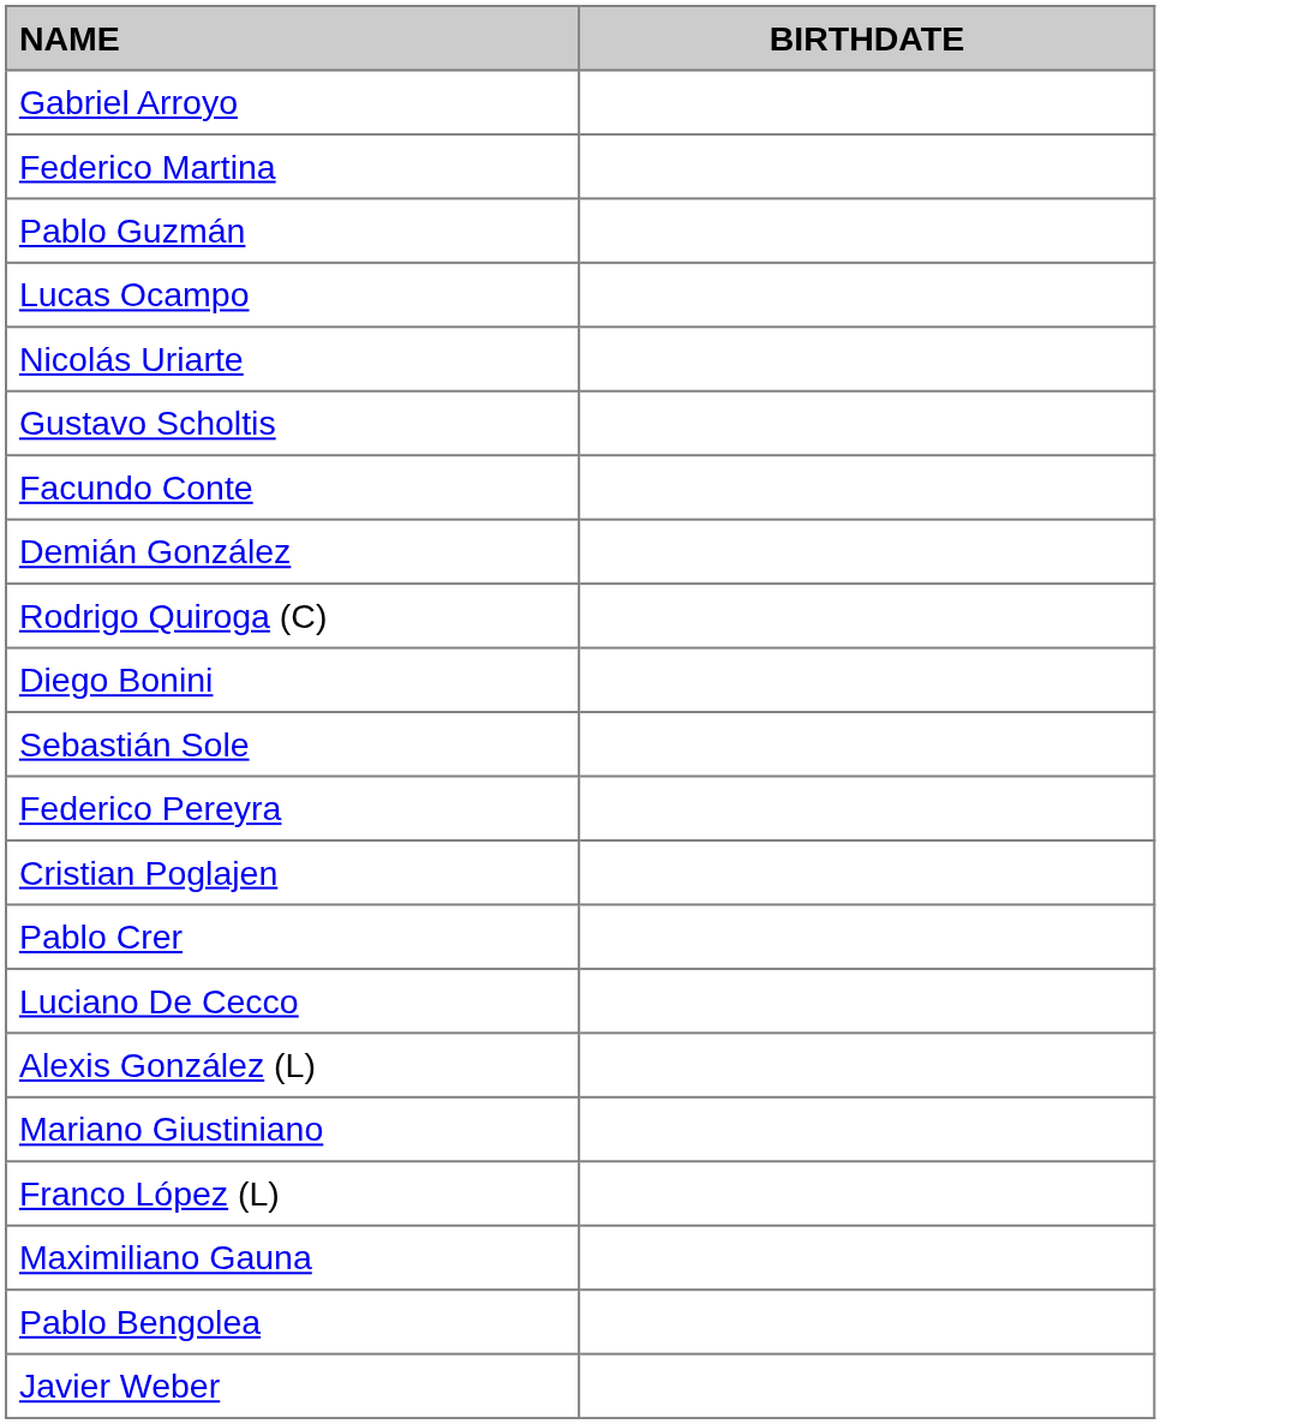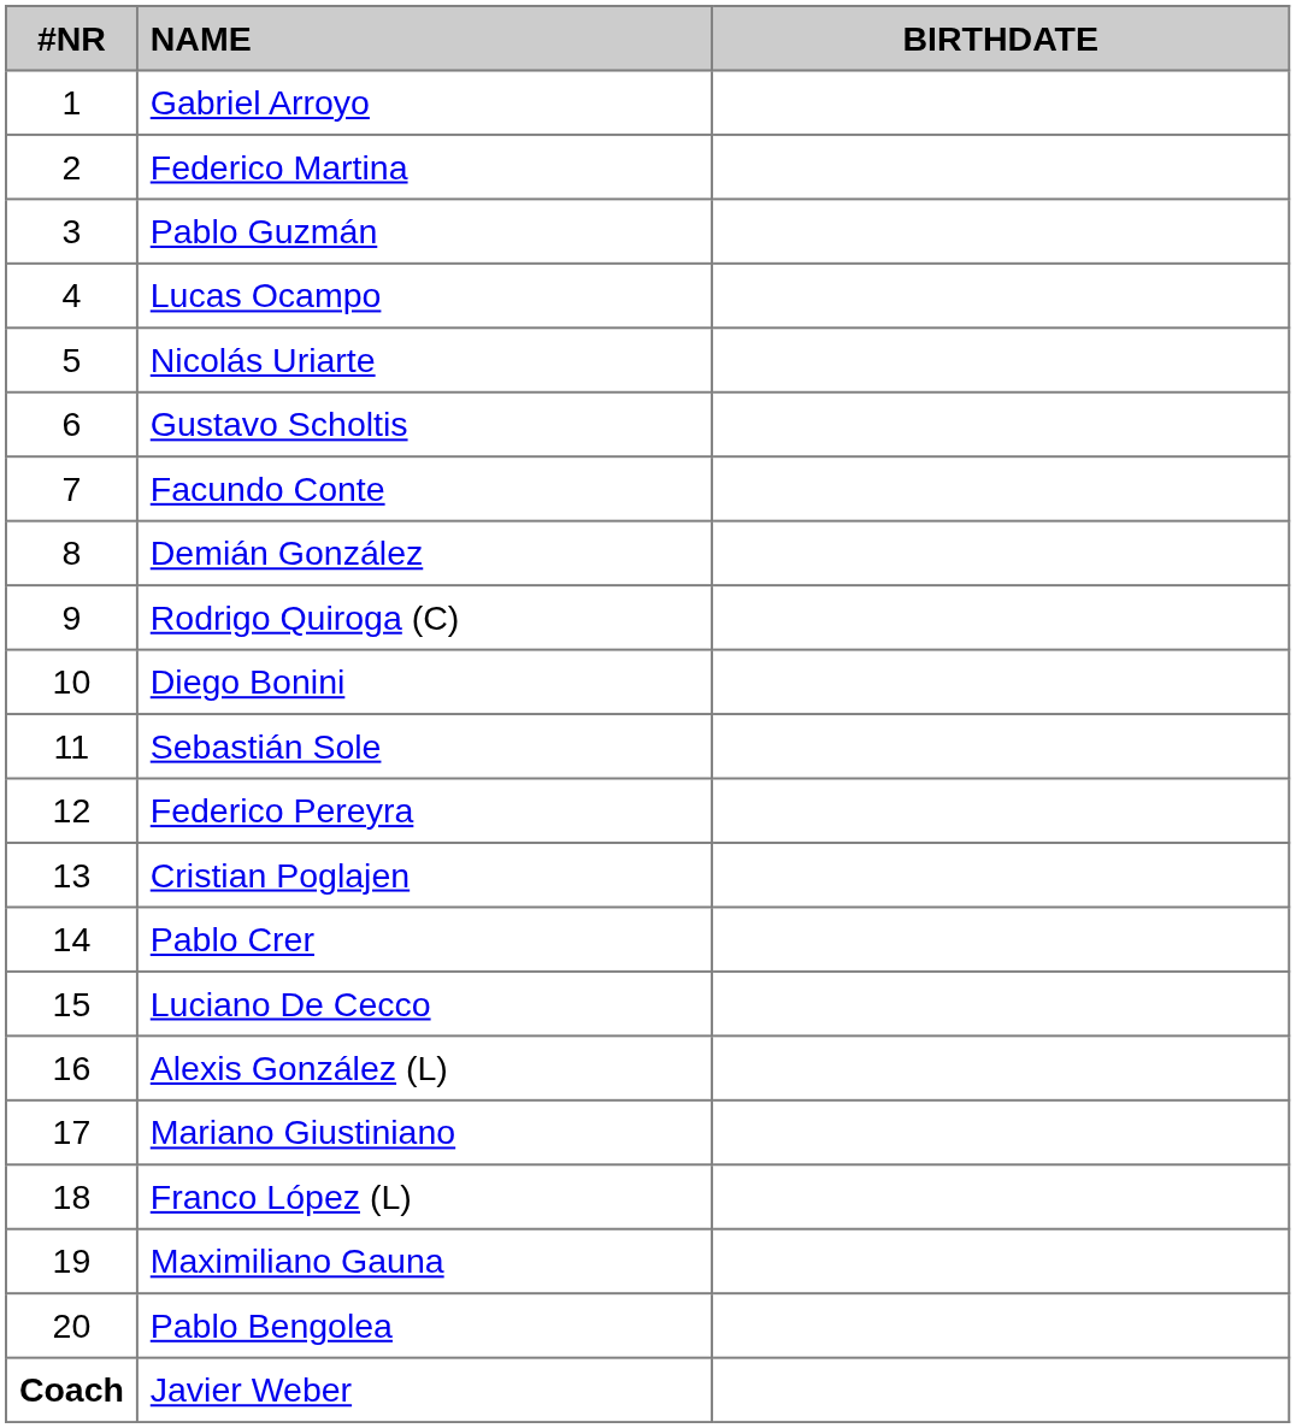+ column: #NR | 1 | 2 | 3 | 4 | 5 | 6 | 7 | 8 | 9 | 10 | 11 | 12 | 13 | 14 | 15 | 16 | 17 | 18 | 19 | 20 | Coach
